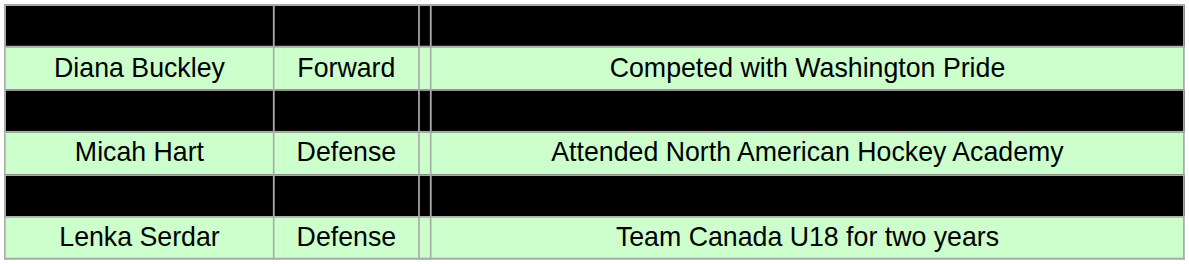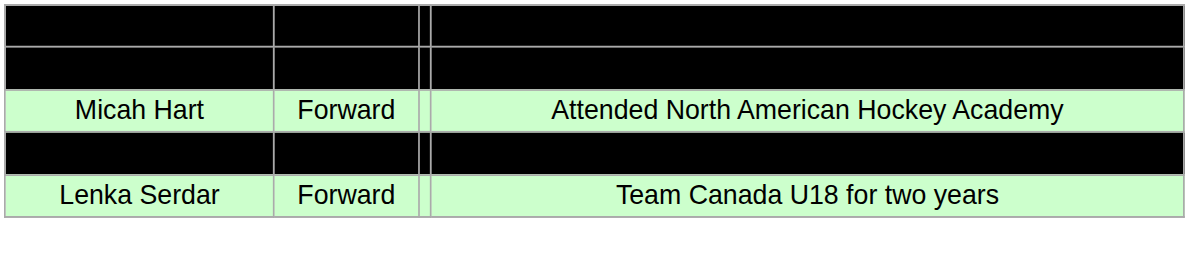- row: Diana Buckley | Forward | Competed with Washington Pride
Micah Hart | column 2: Defense -> Forward
Lenka Serdar | column 2: Defense -> Forward
